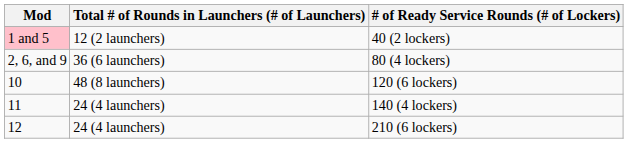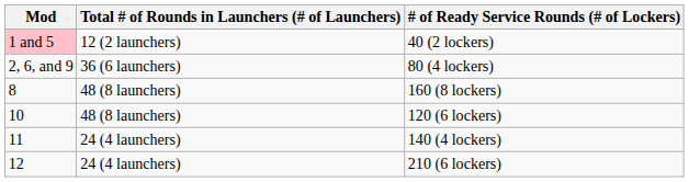+ row: 8 | 48 (8 launchers) | 160 (8 lockers)
